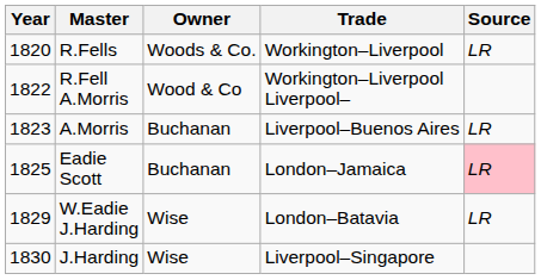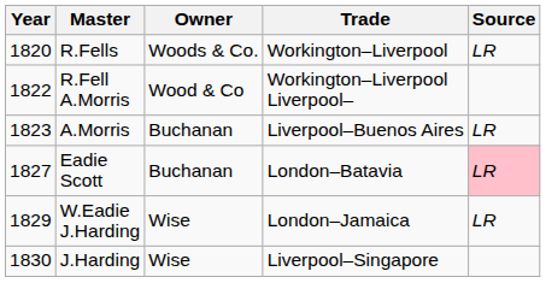Eadie Scott | Year: 1825 -> 1827
Eadie Scott | Trade: London–Jamaica -> London–Batavia
W.Eadie J.Harding | Trade: London–Batavia -> London–Jamaica
